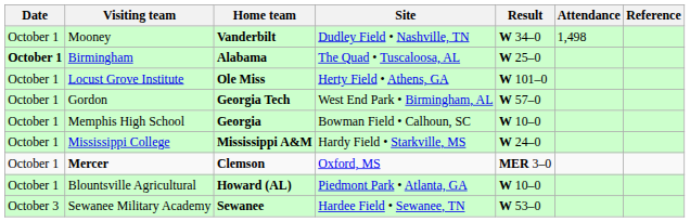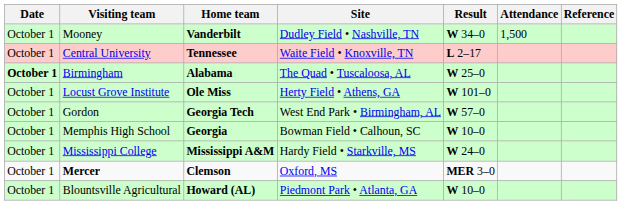Mooney | Attendance: 1,498 -> 1,500
+ row: October 1 | Central University | Tennessee | Waite Field • Knoxville, TN | L 2–17
- row: October 3 | Sewanee Military Academy | Sewanee | Hardee Field • Sewanee, TN | W 53–0
